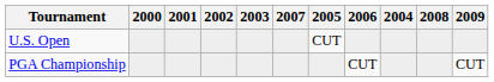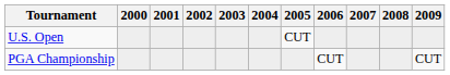columns swapped: 2004 <-> 2007
